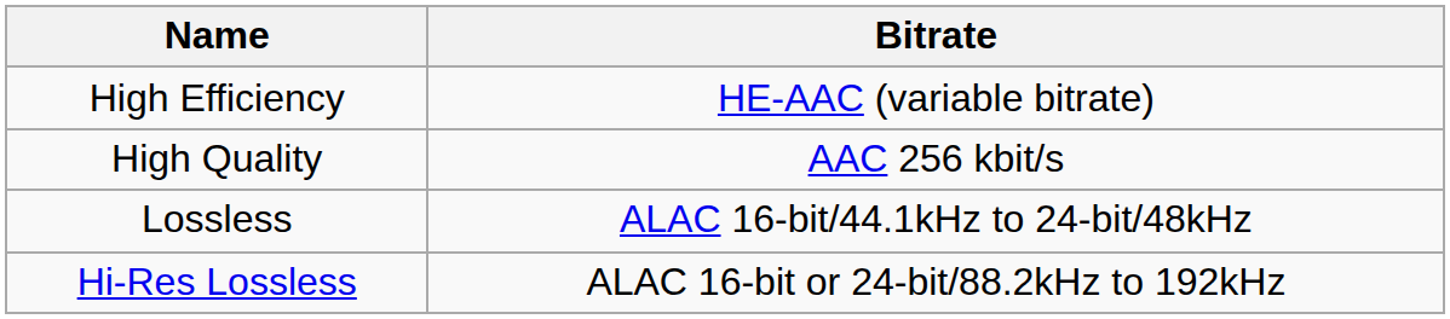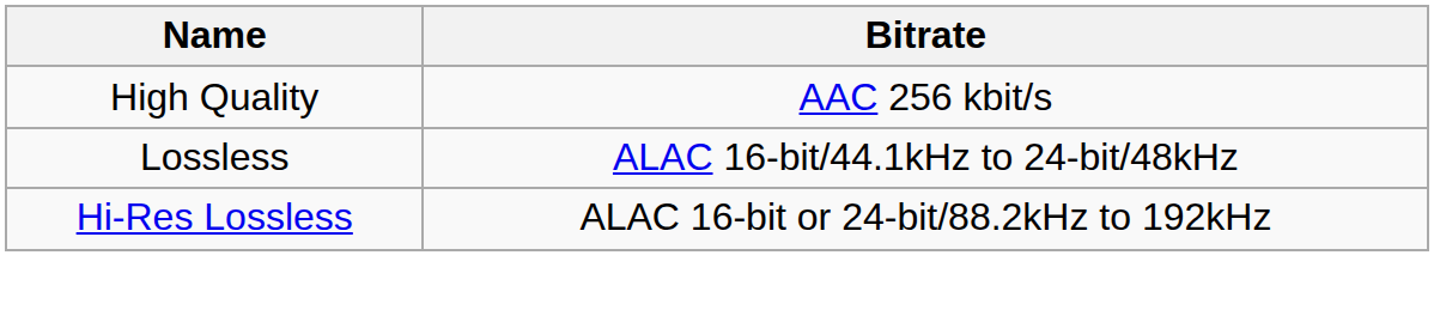- row: High Efficiency | HE-AAC (variable bitrate)
